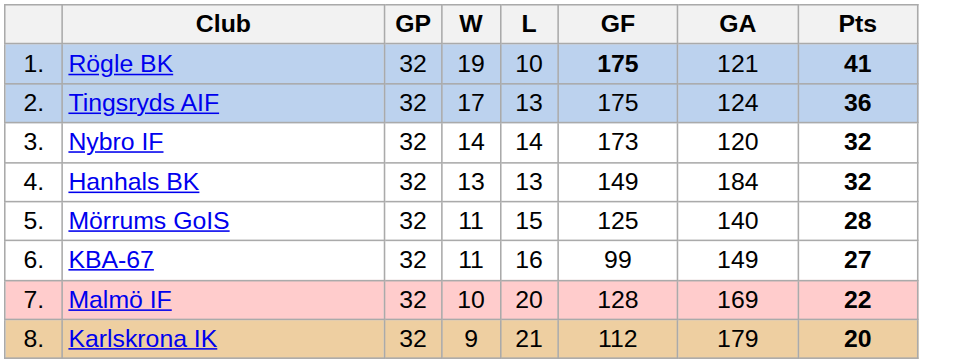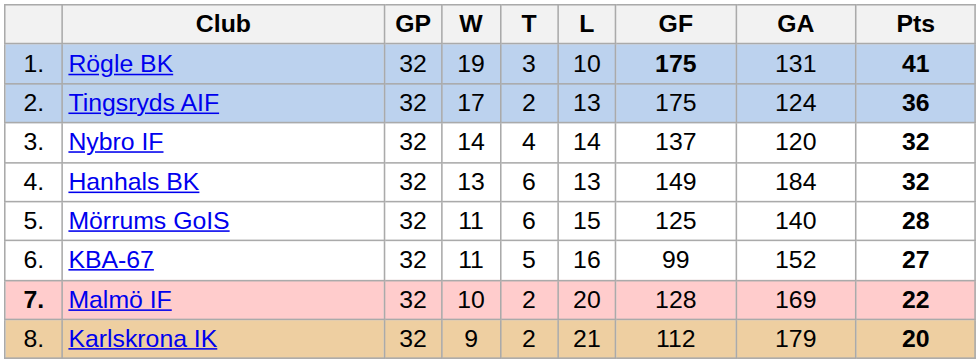+ column: T | 3 | 2 | 4 | 6 | 6 | 5 | 2 | 2
Rögle BK | GA: 121 -> 131
Nybro IF | GF: 173 -> 137
KBA-67 | GA: 149 -> 152
Malmö IF | column 1: normal -> bold
